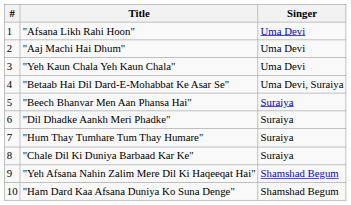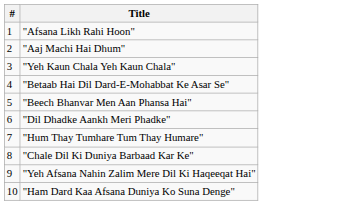- column: Singer | Uma Devi | Uma Devi | Uma Devi | Uma Devi, Suraiya | Suraiya | Suraiya | Suraiya | Suraiya | Shamshad Begum | Shamshad Begum
